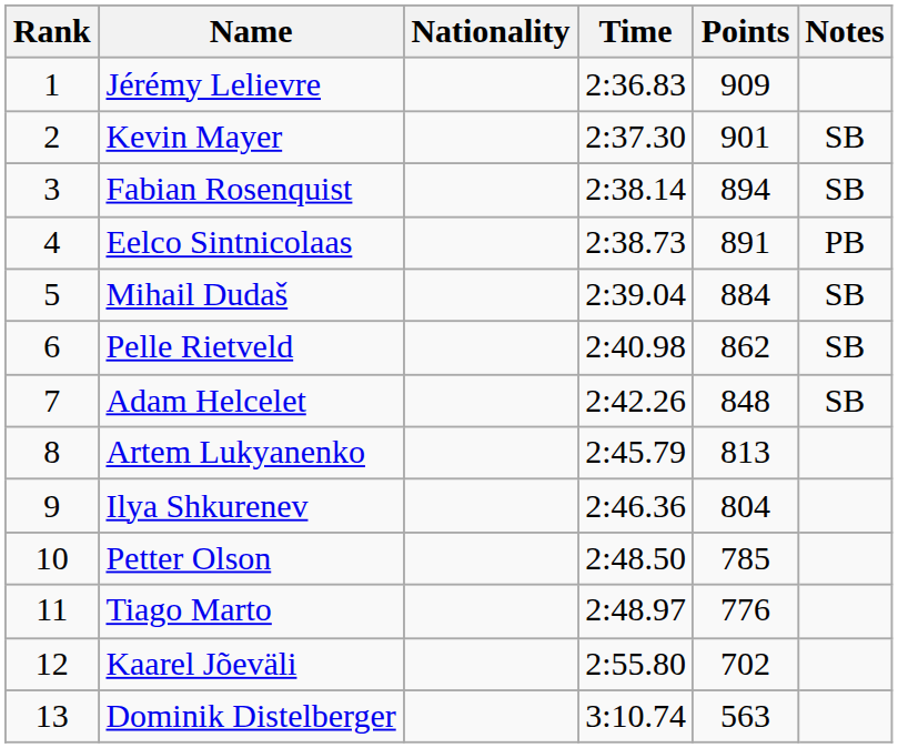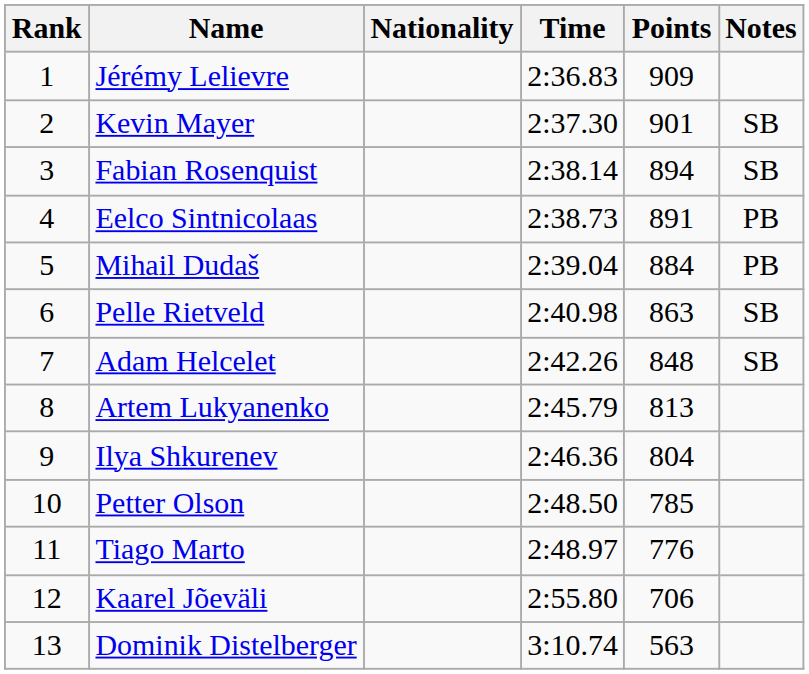Mihail Dudaš | Notes: SB -> PB
Pelle Rietveld | Points: 862 -> 863
Kaarel Jõeväli | Points: 702 -> 706
